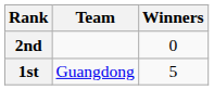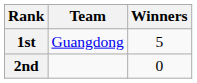rows swapped: 1st <-> 2nd
